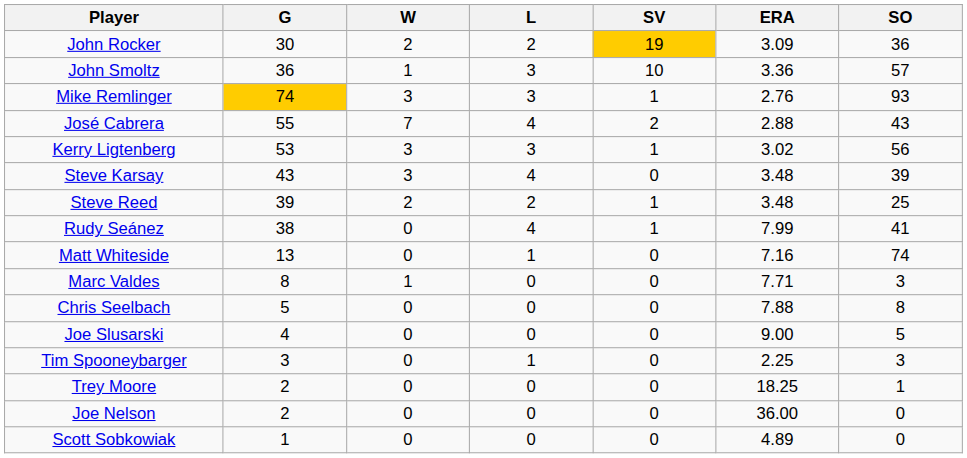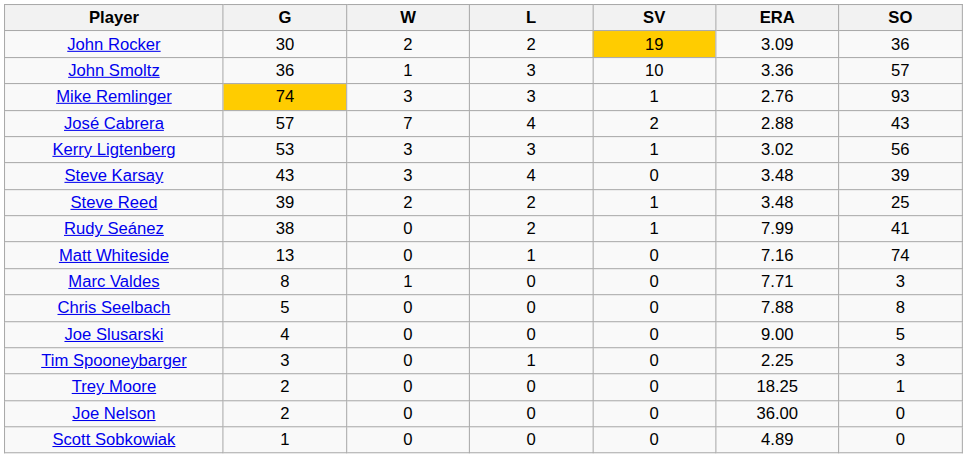José Cabrera | G: 55 -> 57
Rudy Seánez | L: 4 -> 2
